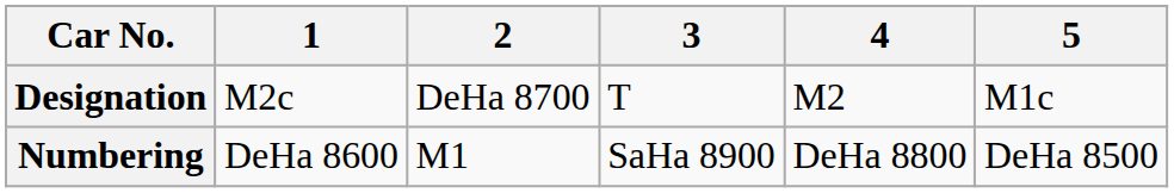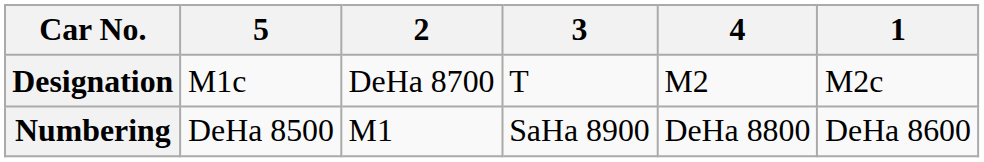columns swapped: 1 <-> 5
